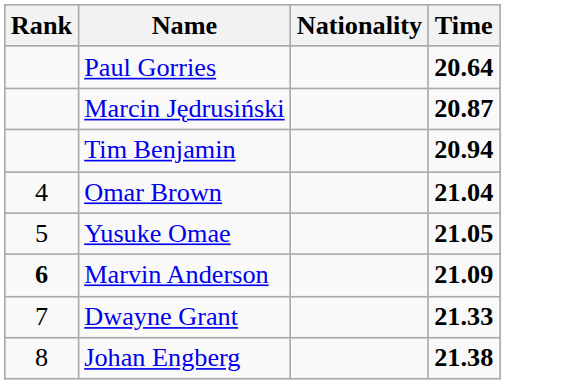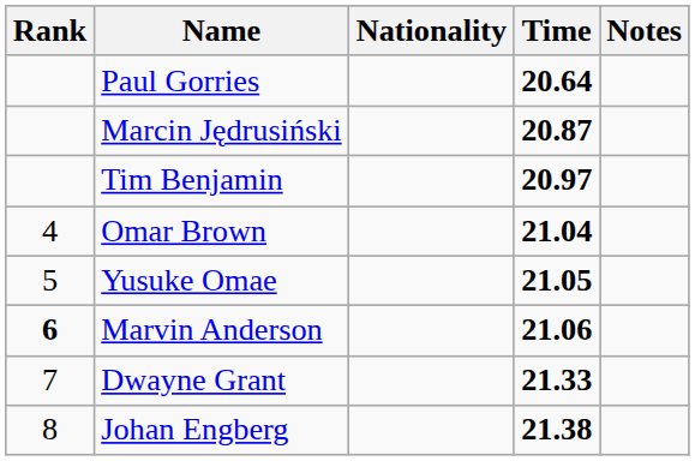+ column: Notes
Tim Benjamin | Time: 20.94 -> 20.97
Marvin Anderson | Time: 21.09 -> 21.06
